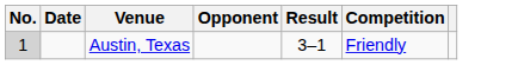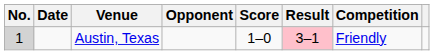+ column: Score | 1–0
Austin, Texas | Result: no background -> pink background
